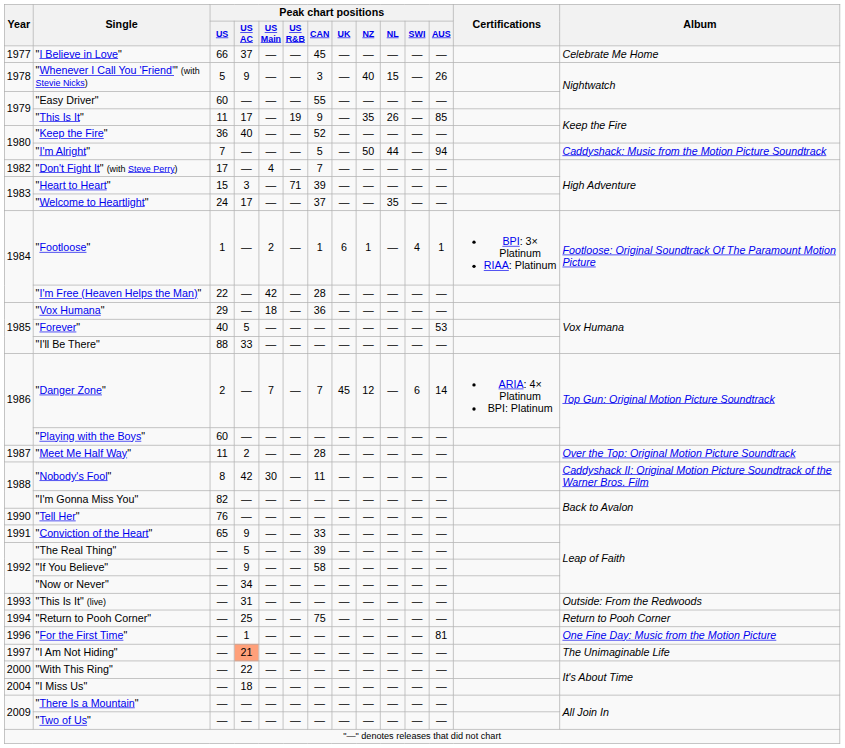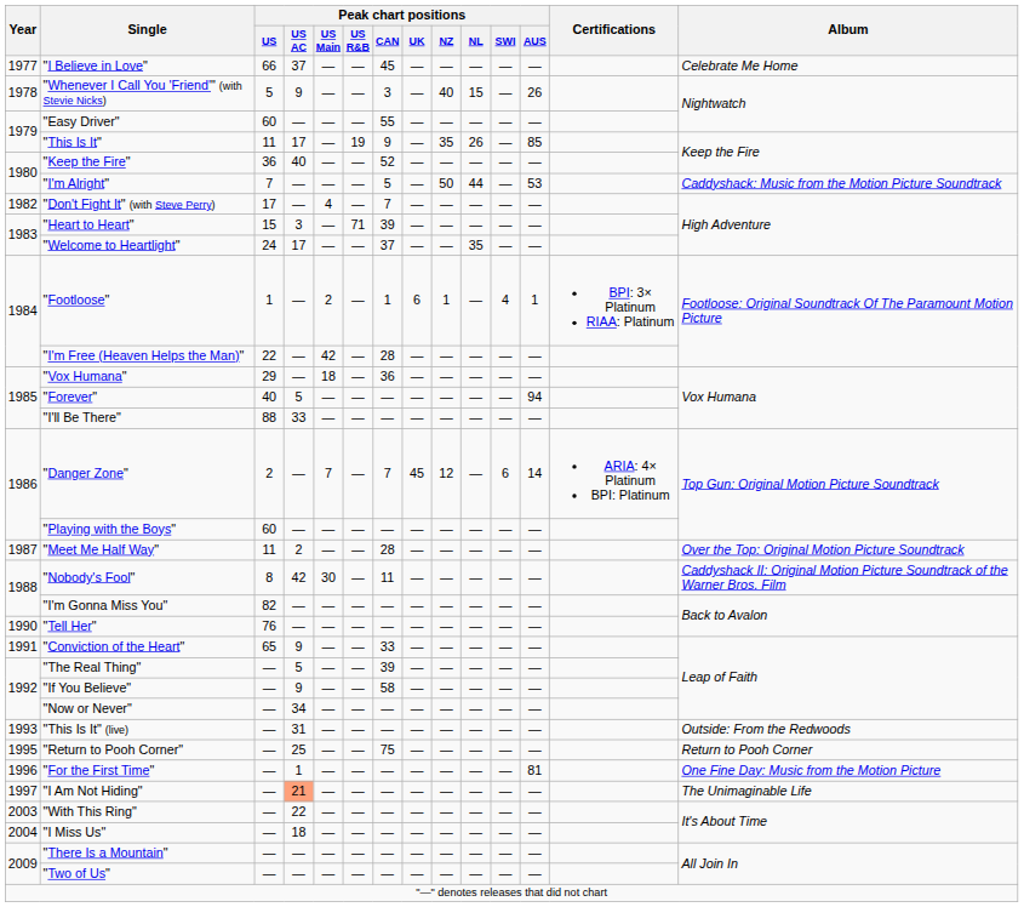"I'm Alright" | Peak chart positions / AUS: 94 -> 53
"Forever" | Peak chart positions / AUS: 53 -> 94
"Return to Pooh Corner" | Year: 1994 -> 1995
"With This Ring" | Year: 2000 -> 2003
